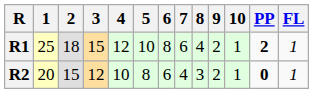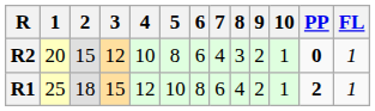rows swapped: R1 <-> R2
